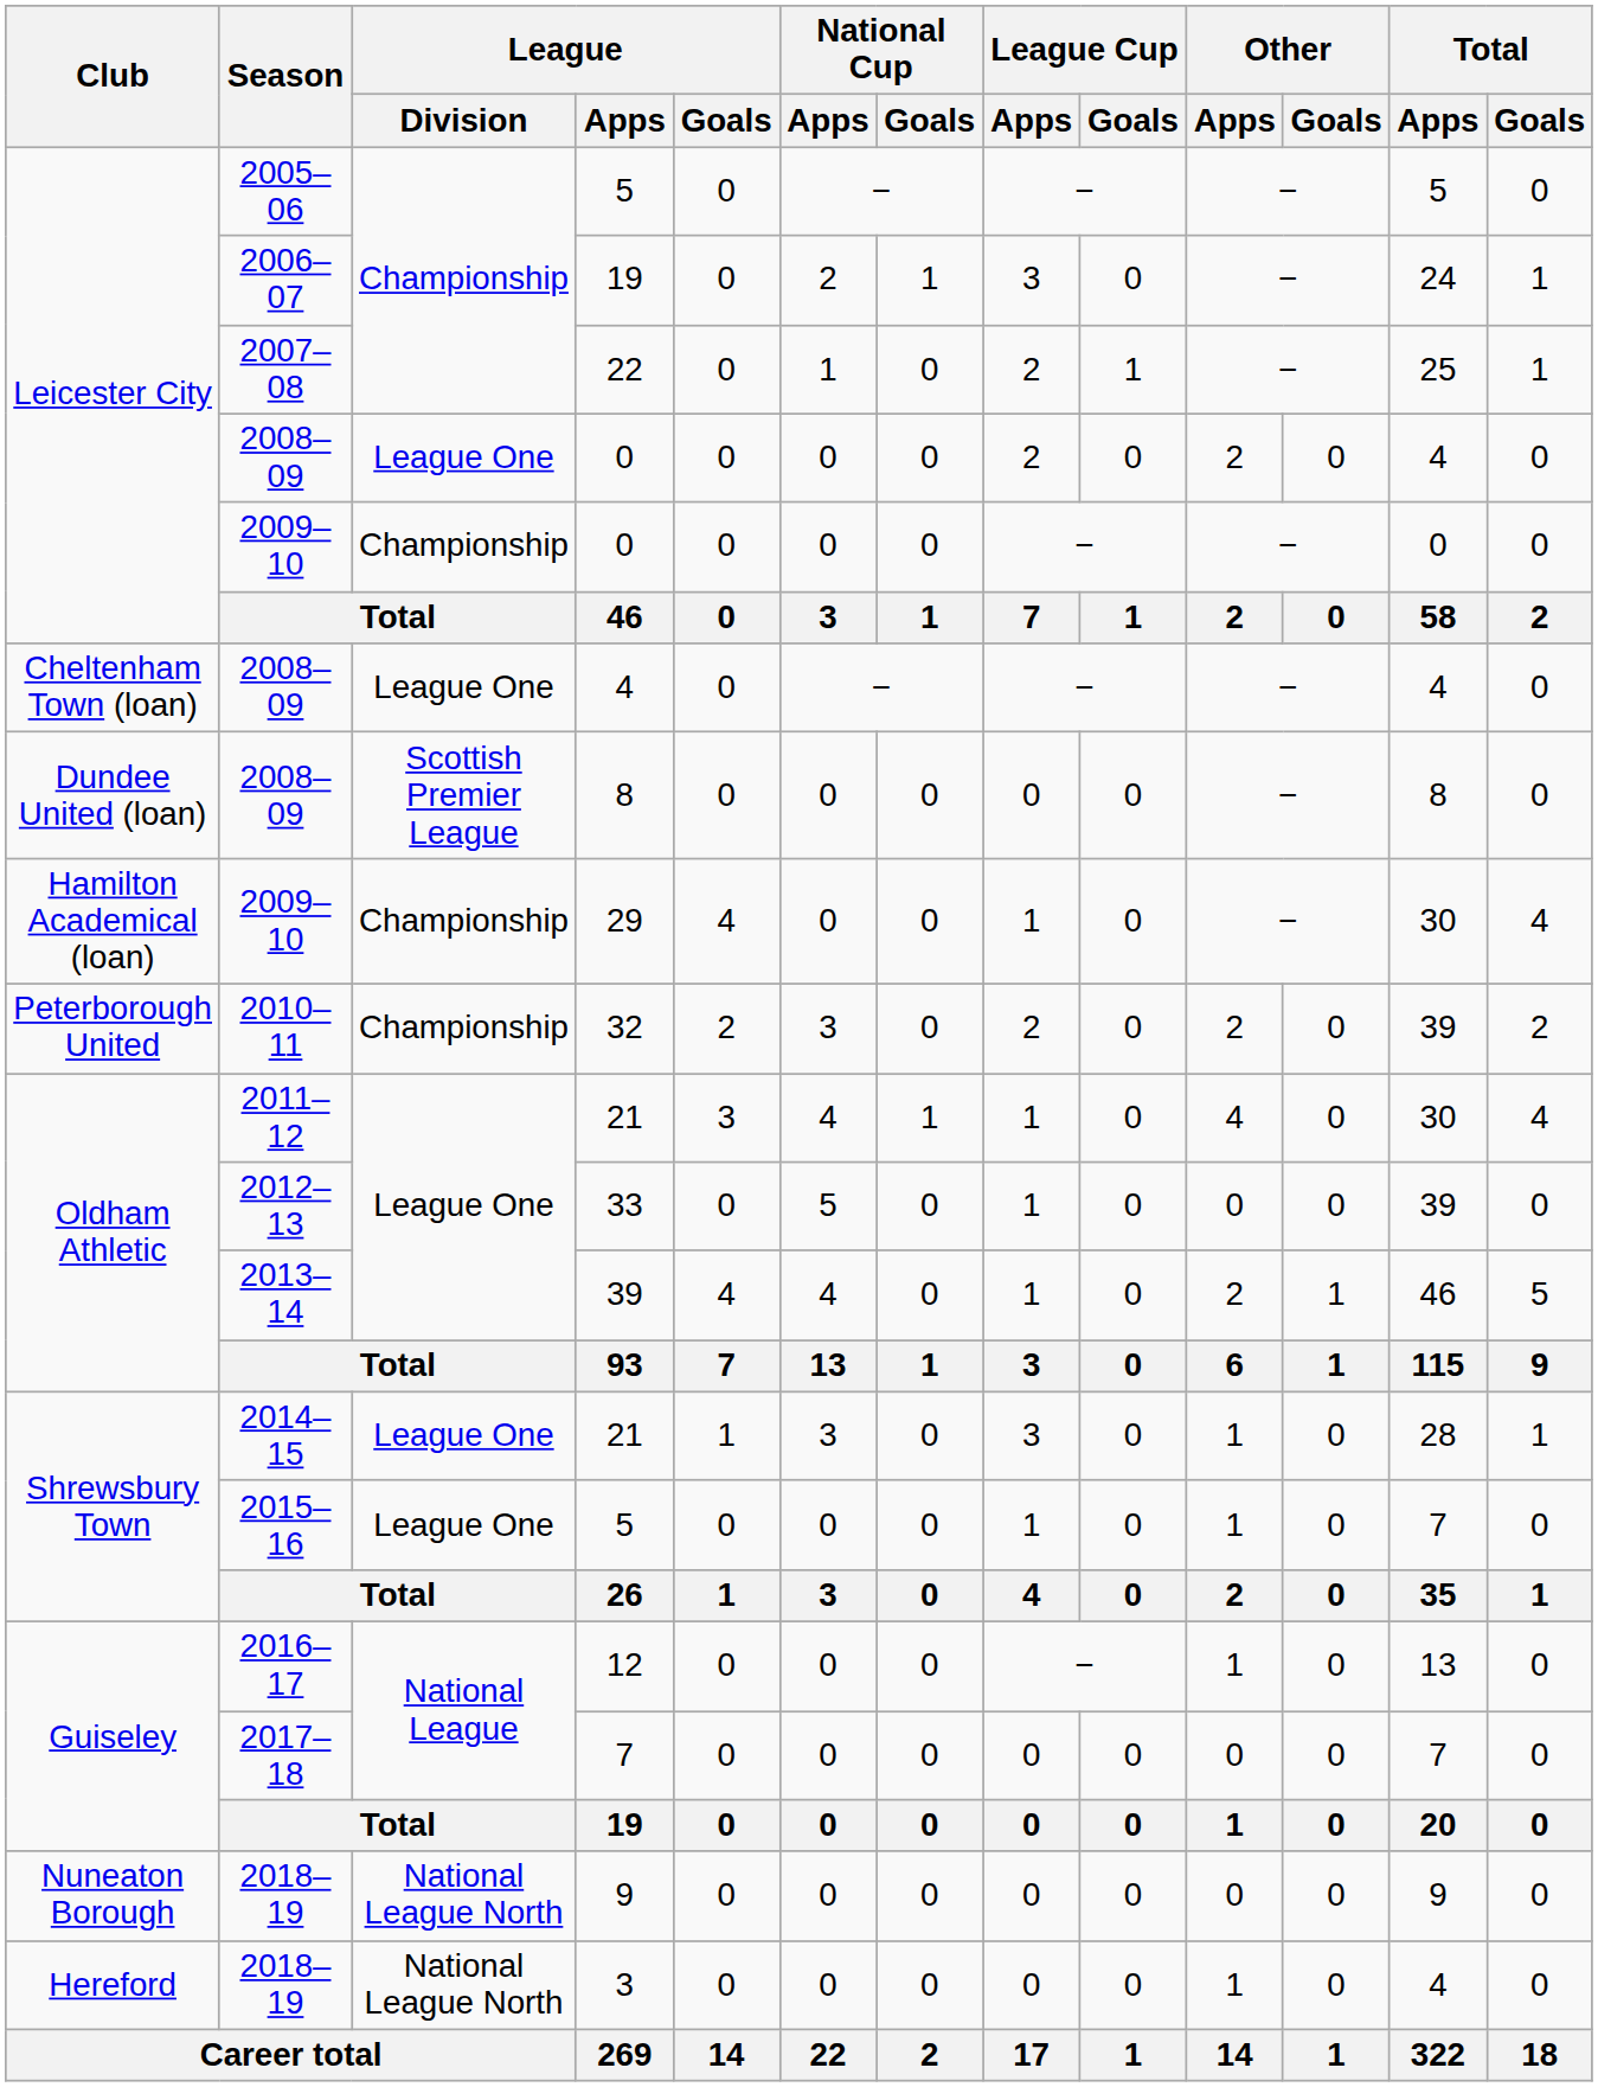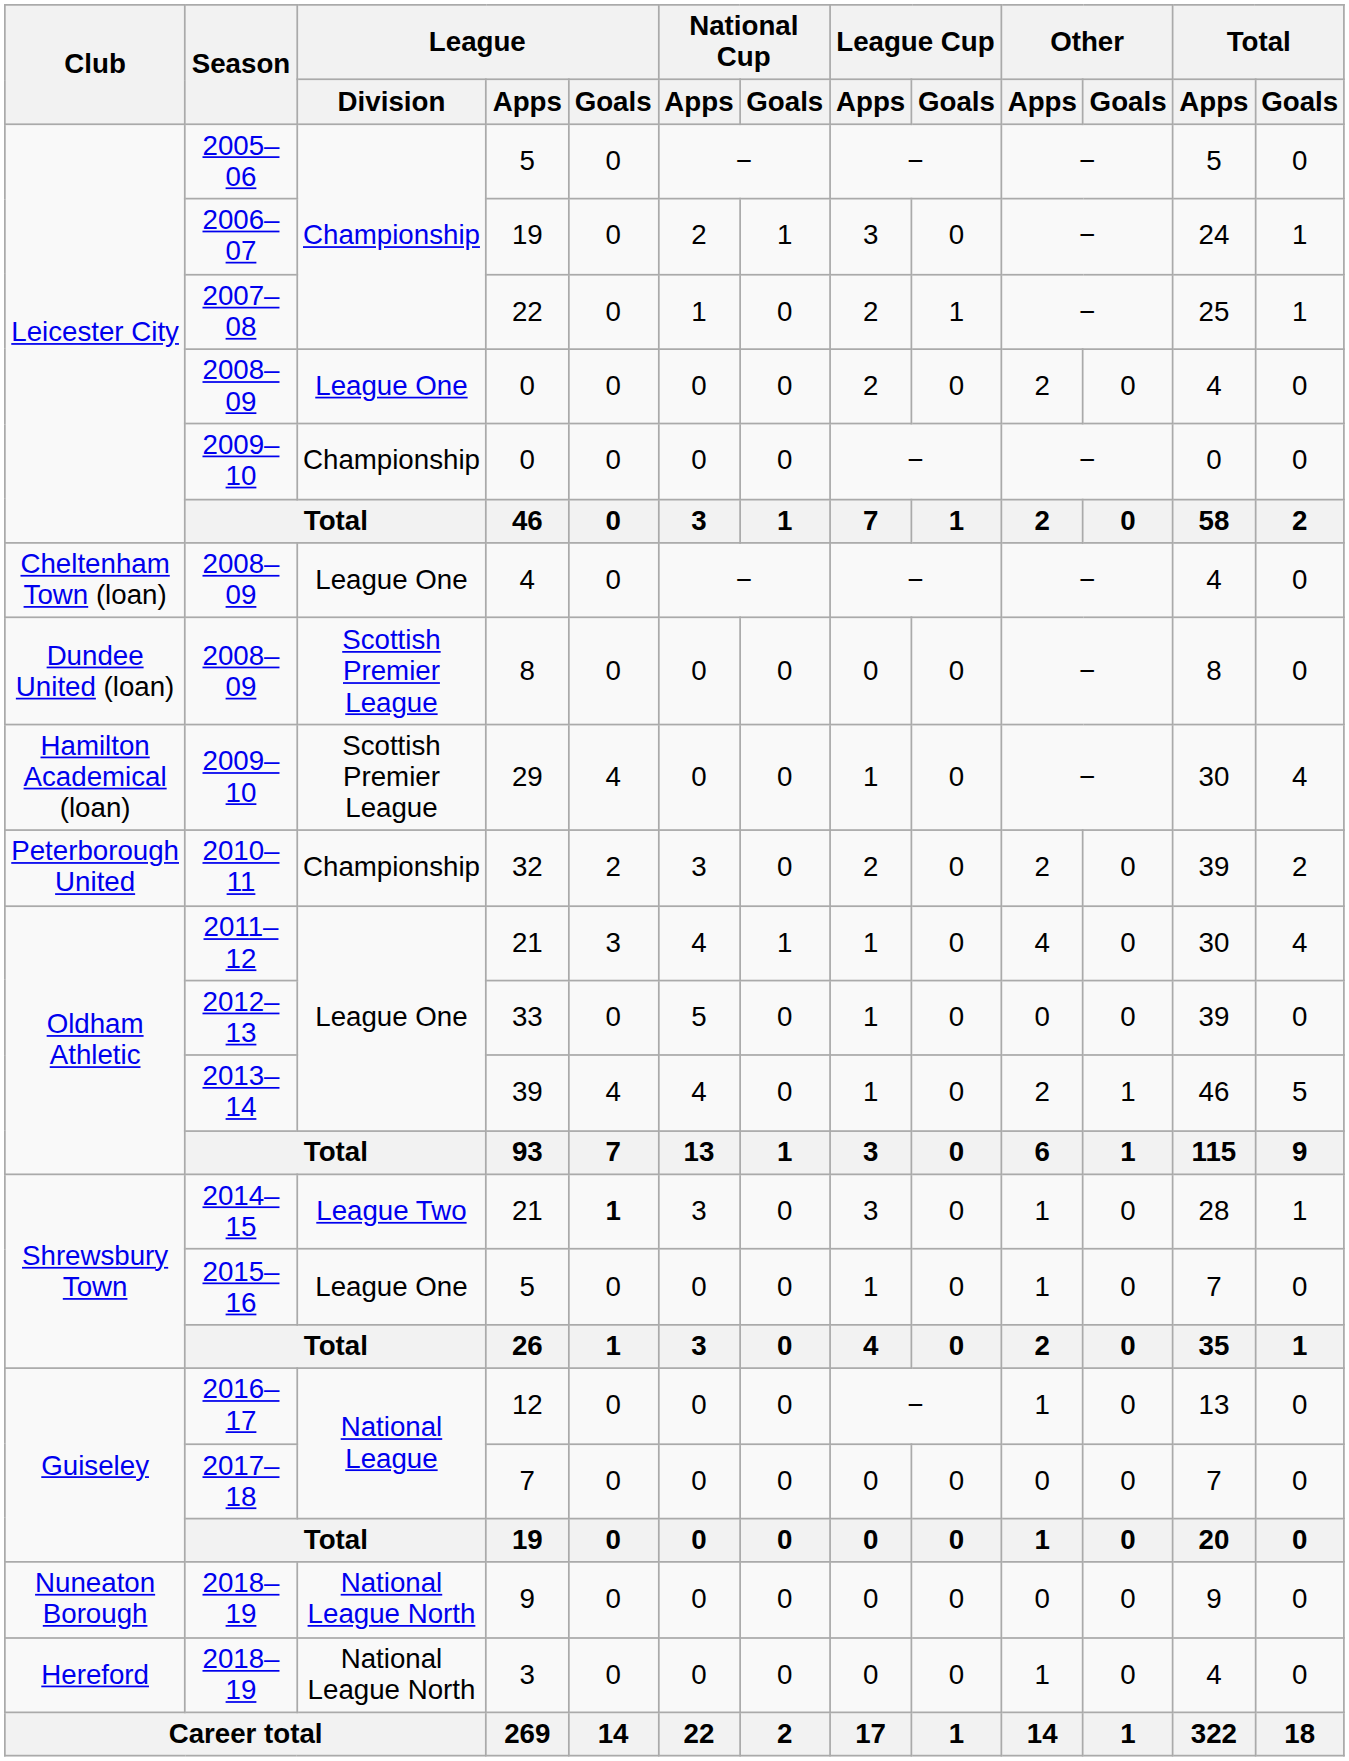29 | League / Division: Championship -> Scottish Premier League
2014–15 / 21 | League / Division: League One -> League Two
2014–15 / 21 | League / Goals: normal -> bold
